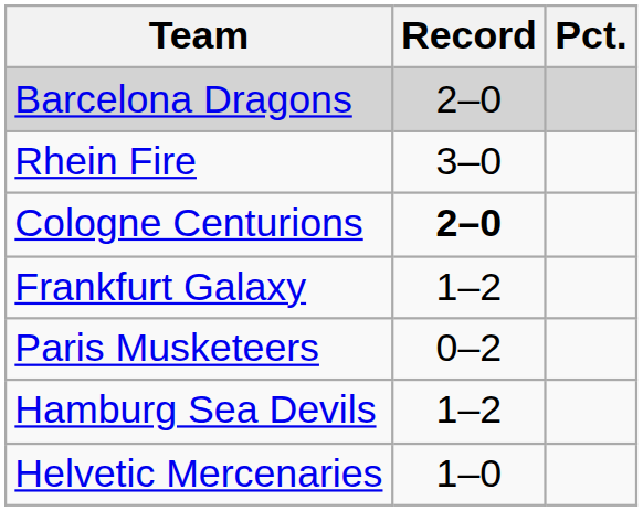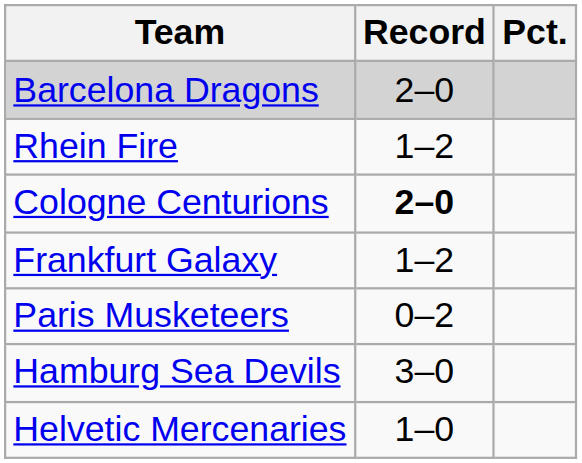Rhein Fire | Record: 3–0 -> 1–2
Hamburg Sea Devils | Record: 1–2 -> 3–0
